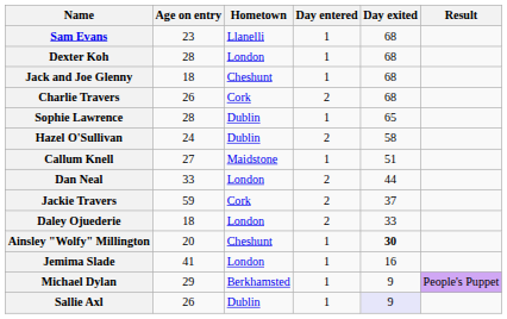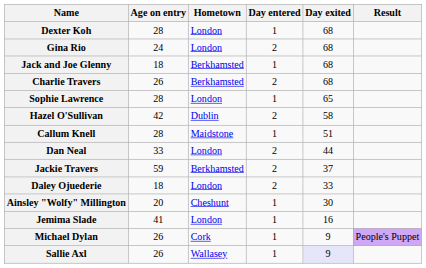- row: Sam Evans | 23 | Llanelli | 1 | 68
+ row: Gina Rio | 24 | London | 2 | 68
Jack and Joe Glenny | Hometown: Cheshunt -> Berkhamsted
Charlie Travers | Hometown: Cork -> Berkhamsted
Sophie Lawrence | Hometown: Dublin -> London
Hazel O'Sullivan | Age on entry: 24 -> 42
Callum Knell | Age on entry: 27 -> 28
Jackie Travers | Hometown: Cork -> Berkhamsted
Ainsley "Wolfy" Millington | Day exited: bold -> normal
Michael Dylan | Age on entry: 29 -> 26
Michael Dylan | Hometown: Berkhamsted -> Cork
Sallie Axl | Hometown: Dublin -> Wallasey
